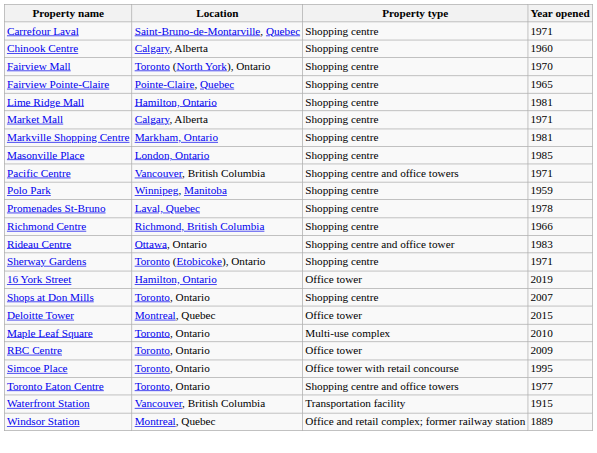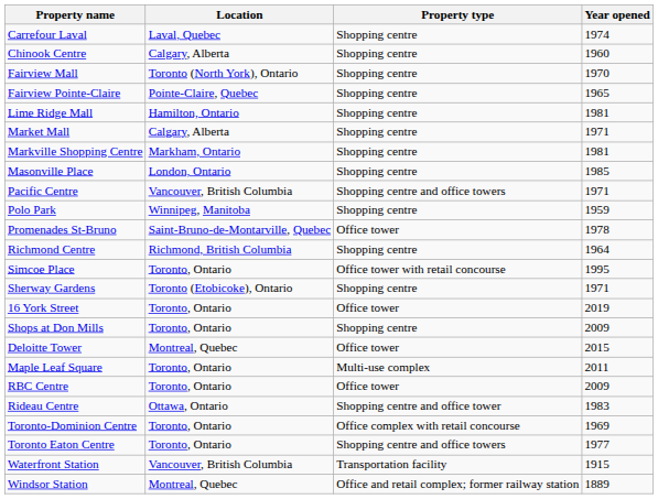Carrefour Laval | Location: Saint-Bruno-de-Montarville, Quebec -> Laval, Quebec
Carrefour Laval | Year opened: 1971 -> 1974
Promenades St-Bruno | Location: Laval, Quebec -> Saint-Bruno-de-Montarville, Quebec
Promenades St-Bruno | Property type: Shopping centre -> Office tower
Richmond Centre | Year opened: 1966 -> 1964
rows swapped: Rideau Centre <-> Simcoe Place
16 York Street | Location: Hamilton, Ontario -> Toronto, Ontario
Shops at Don Mills | Year opened: 2007 -> 2009
Maple Leaf Square | Year opened: 2010 -> 2011
+ row: Toronto-Dominion Centre | Toronto, Ontario | Office complex with retail concourse | 1969
